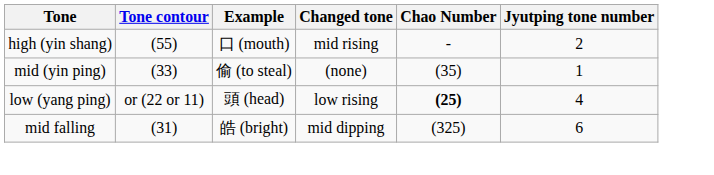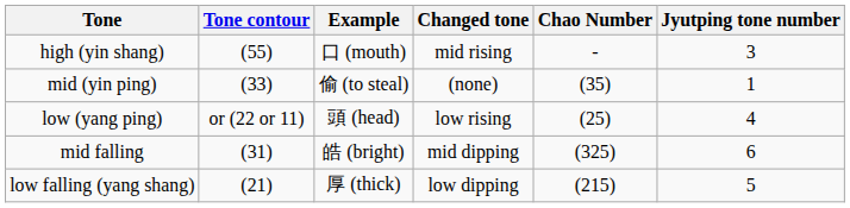high (yin shang) | Jyutping tone number: 2 -> 3
low (yang ping) | Chao Number: bold -> normal
+ row: low falling (yang shang) | (21) | 厚 (thick) | low dipping | (215) | 5
